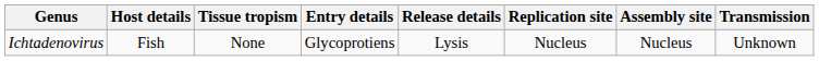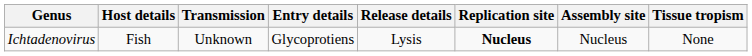columns swapped: Tissue tropism <-> Transmission
Ichtadenovirus | Replication site: normal -> bold
